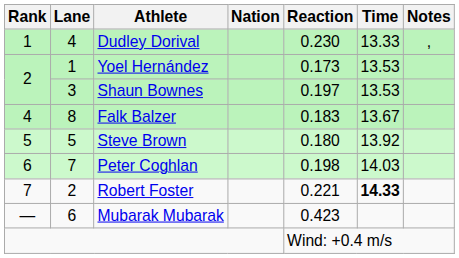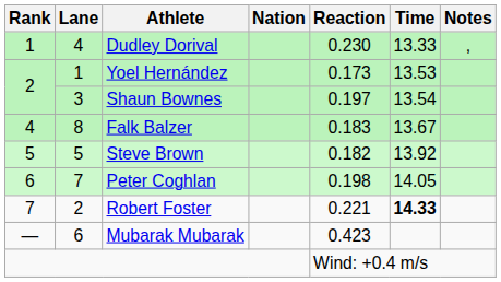Shaun Bownes | Time: 13.53 -> 13.54
Steve Brown | Reaction: 0.180 -> 0.182
Peter Coghlan | Time: 14.03 -> 14.05
